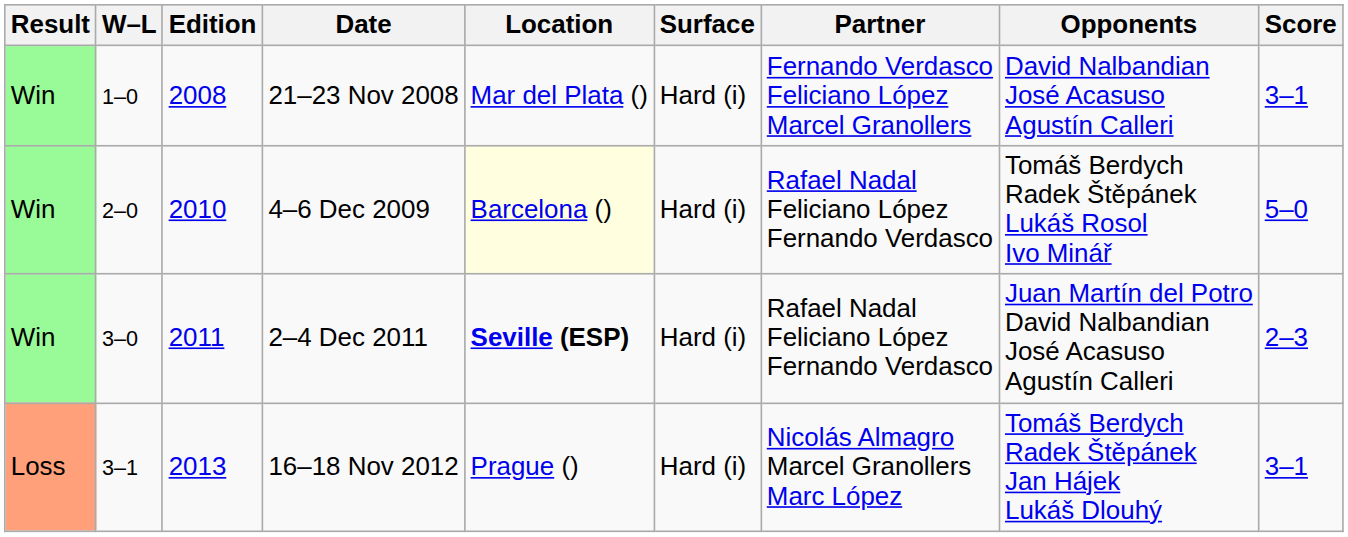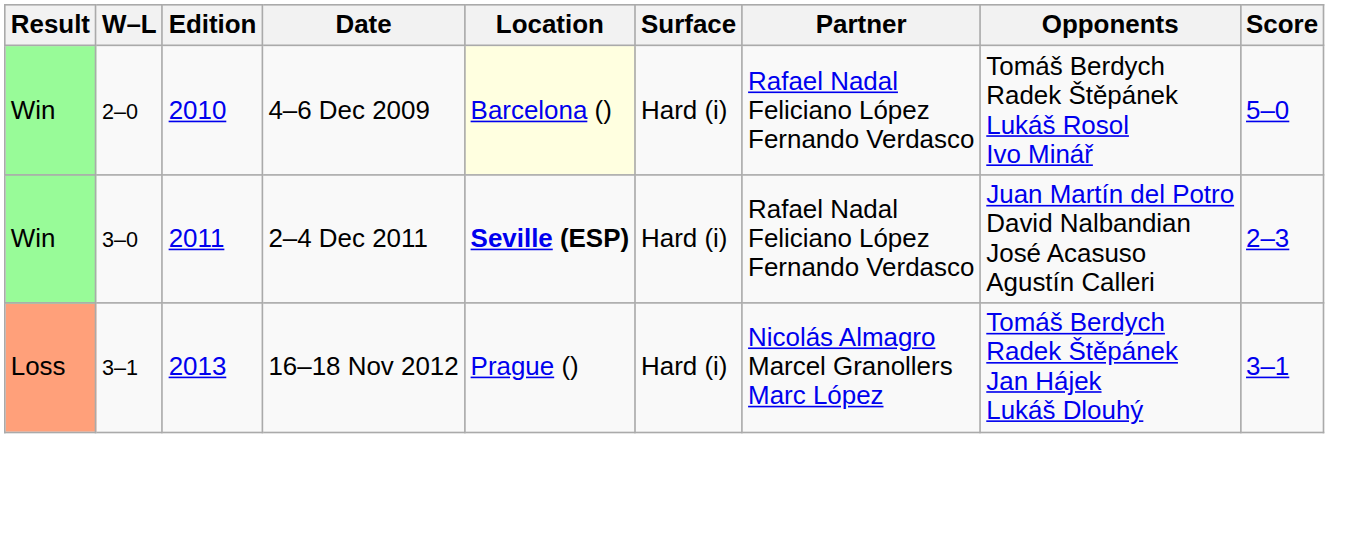- row: Win | 1–0 | 2008 | 21–23 Nov 2008 | Mar del Plata () | Hard (i) | Fernando Verdasco Feliciano López Marcel Granollers | David Nalbandian José Acasuso Agustín Calleri | 3–1
